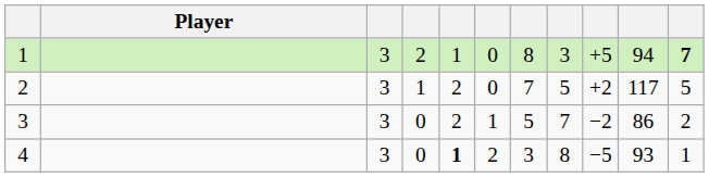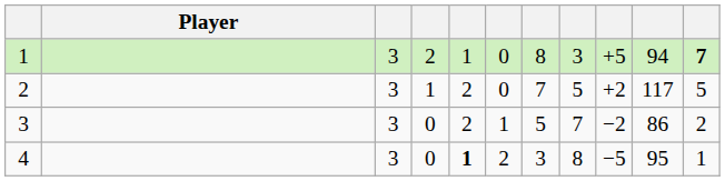4 | column 10: 93 -> 95
